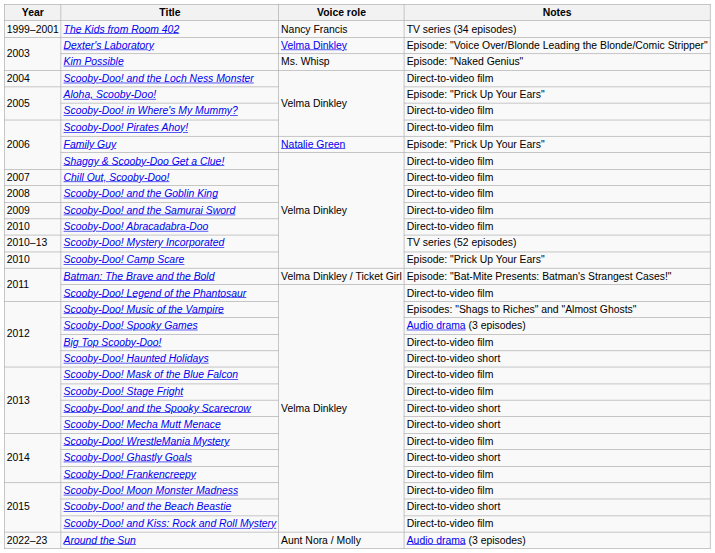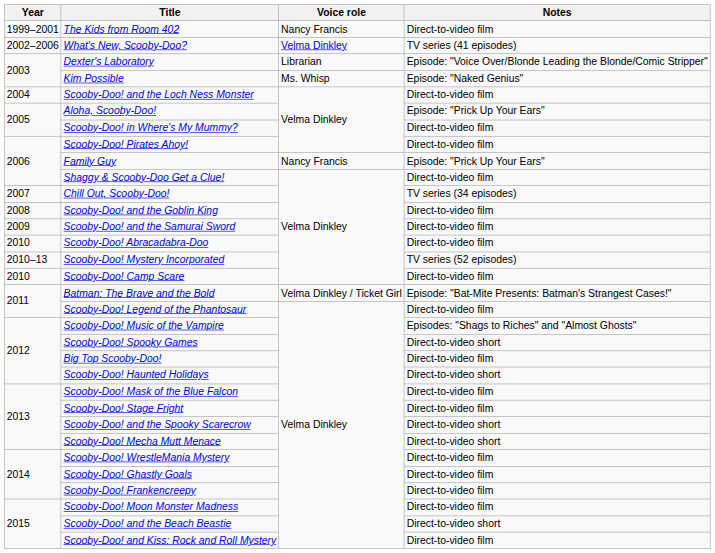The Kids from Room 402 | Notes: TV series (34 episodes) -> Direct-to-video film
+ row: 2002–2006 | What's New, Scooby-Doo? | Velma Dinkley | TV series (41 episodes)
Dexter's Laboratory | Voice role: Velma Dinkley -> Librarian
Family Guy | Voice role: Natalie Green -> Nancy Francis
Chill Out, Scooby-Doo! | Notes: Direct-to-video film -> TV series (34 episodes)
Scooby-Doo! Camp Scare | Notes: Episode: "Prick Up Your Ears" -> Direct-to-video film
Scooby-Doo! Spooky Games | Notes: Audio drama (3 episodes) -> Direct-to-video short
Scooby-Doo! Ghastly Goals | Notes: Direct-to-video short -> Direct-to-video film
- row: 2022–23 | Around the Sun | Aunt Nora / Molly | Audio drama (3 episodes)
